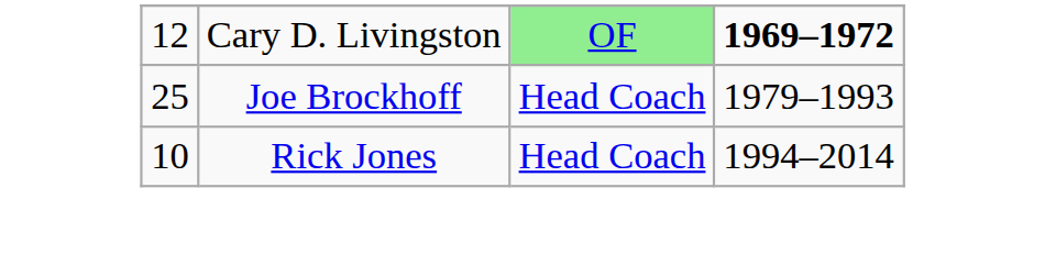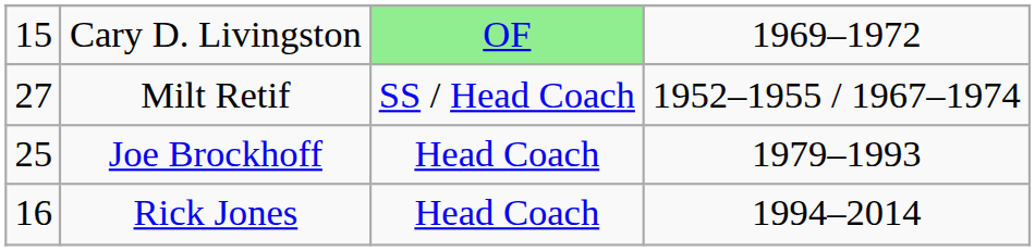Cary D. Livingston | column 1: 12 -> 15
Cary D. Livingston | column 4: bold -> normal
+ row: 27 | Milt Retif | SS / Head Coach | 1952–1955 / 1967–1974
Rick Jones | column 1: 10 -> 16
